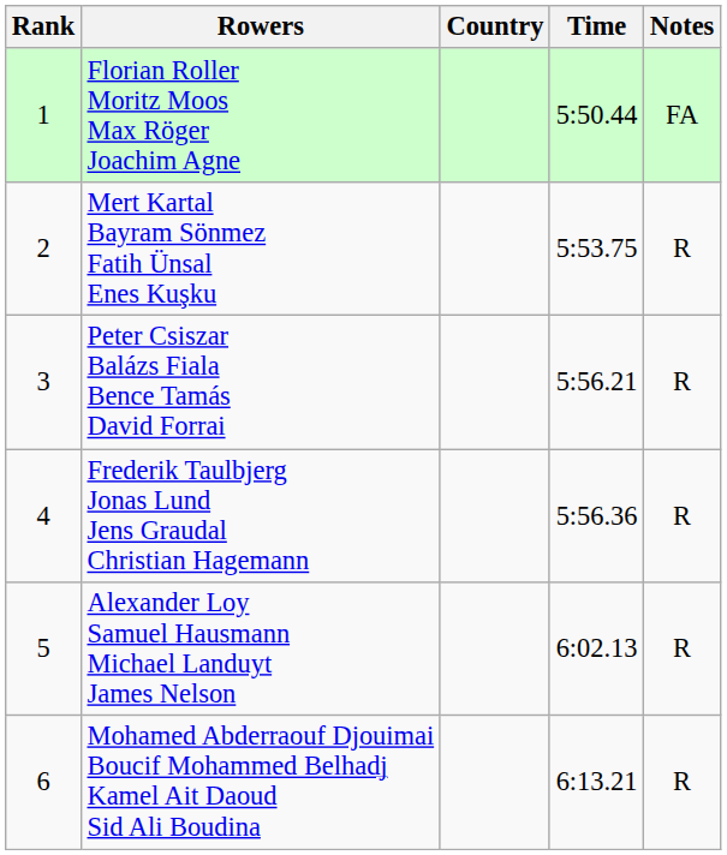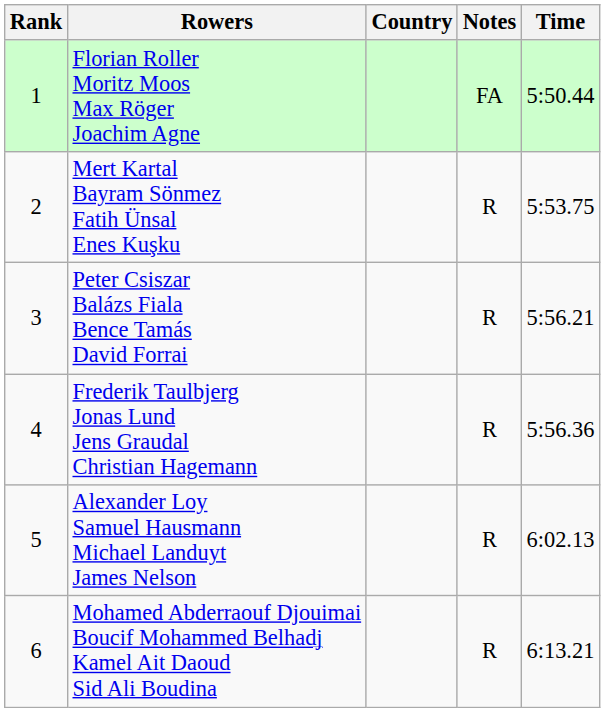columns swapped: Time <-> Notes
